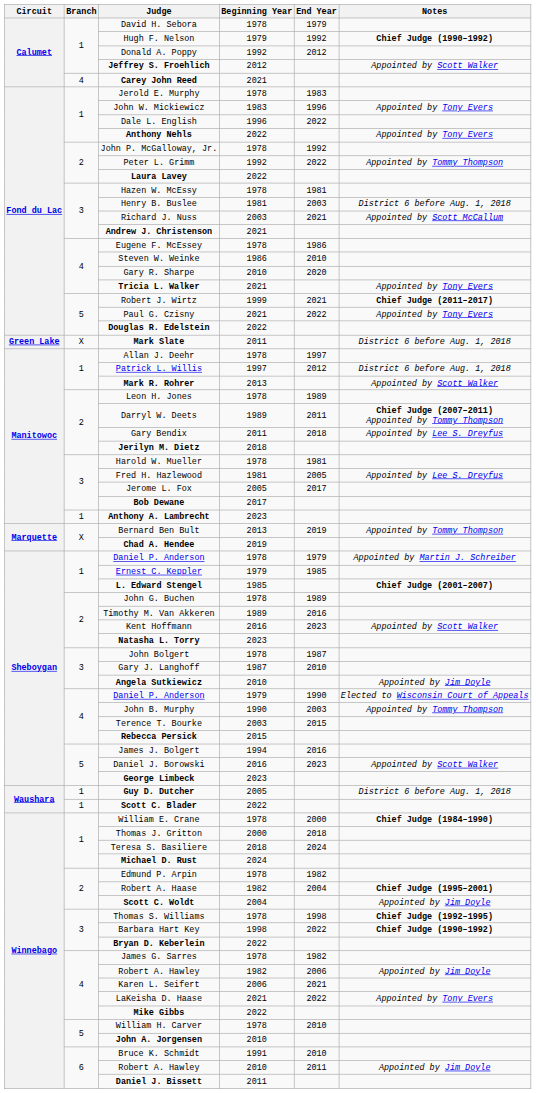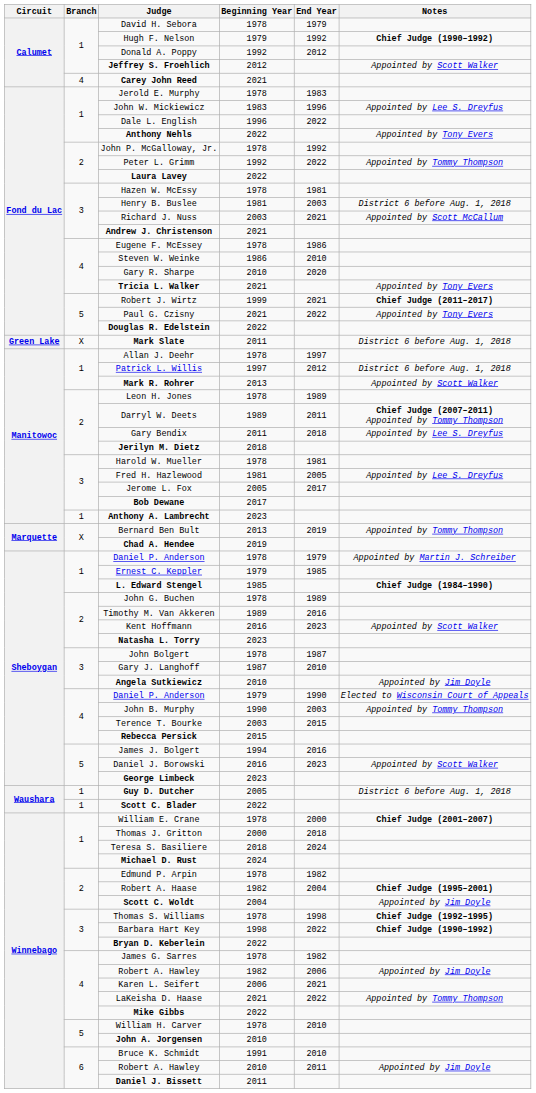John W. Mickiewicz | Notes: Appointed by Tony Evers -> Appointed by Lee S. Dreyfus
L. Edward Stengel | Notes: Chief Judge (2001–2007) -> Chief Judge (1984–1990)
William E. Crane | Notes: Chief Judge (1984–1990) -> Chief Judge (2001–2007)
LaKeisha D. Haase | Notes: Appointed by Tony Evers -> Appointed by Tommy Thompson
